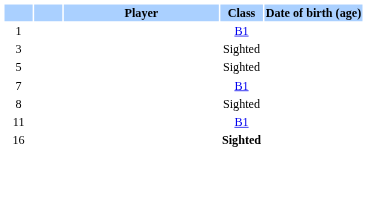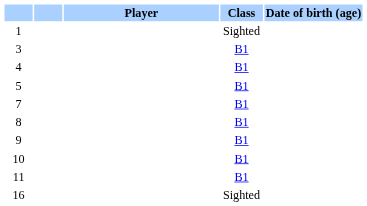1 | Class: B1 -> Sighted
3 | Class: Sighted -> B1
+ row: 4 | B1
5 | Class: Sighted -> B1
8 | Class: Sighted -> B1
+ row: 9 | B1
+ row: 10 | B1
16 | Class: bold -> normal
